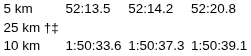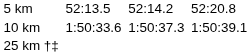rows swapped: 10 km <-> 25 km †‡
